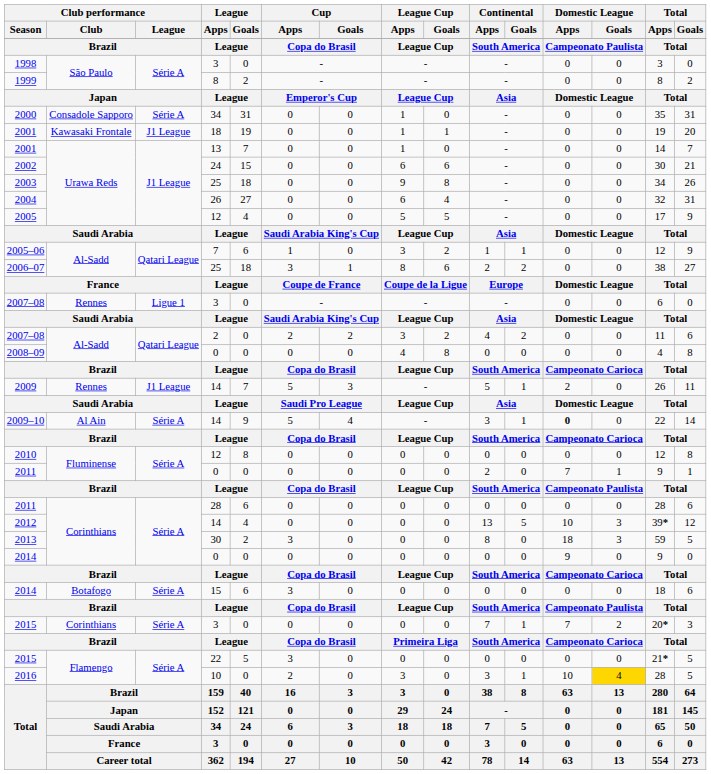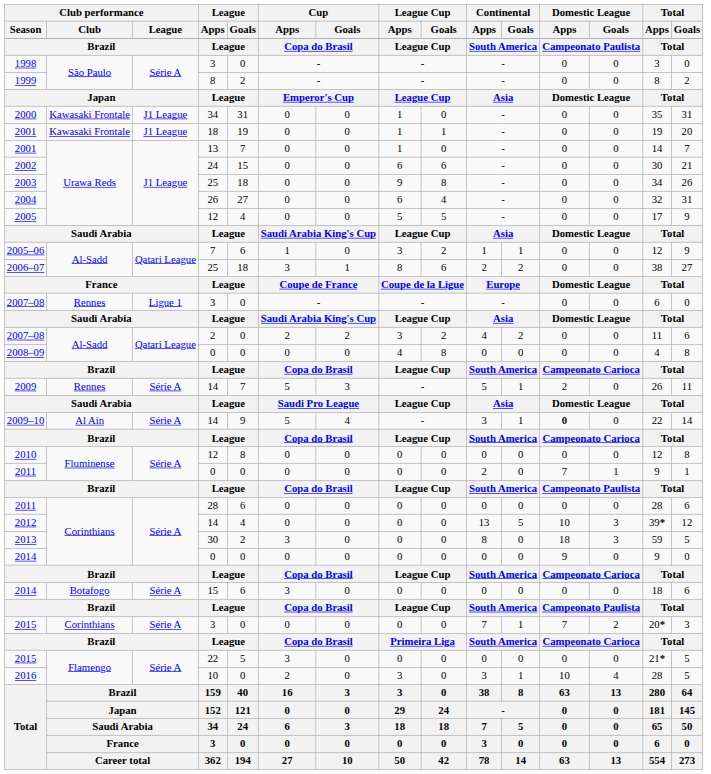2000 | Club performance / Club: Consadole Sapporo -> Kawasaki Frontale
2000 | Club performance / League: Série A -> J1 League
2009 | Club performance / League: J1 League -> Série A
2016 | Domestic League / Goals: gold background -> no background
